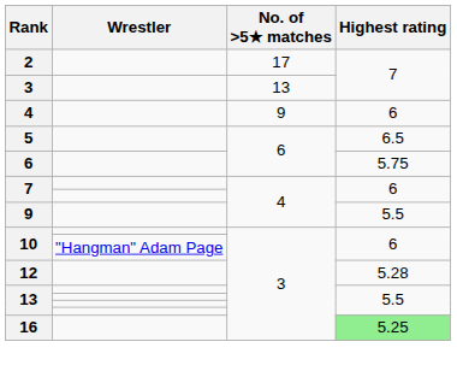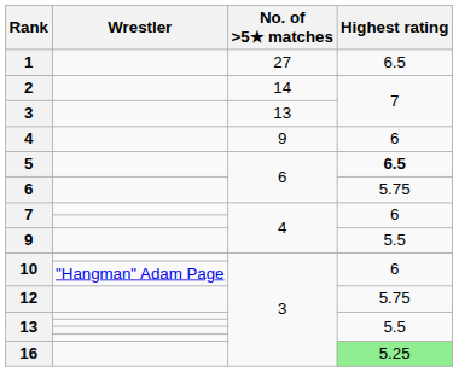+ row: 1 | 27 | 6.5
2 | No. of >5★ matches: 17 -> 14
5 | Highest rating: normal -> bold
12 | Highest rating: 5.28 -> 5.75
